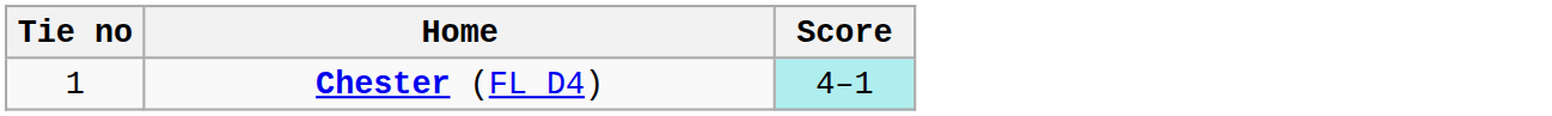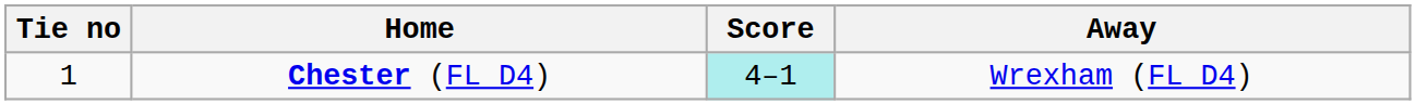+ column: Away | Wrexham (FL D4)
